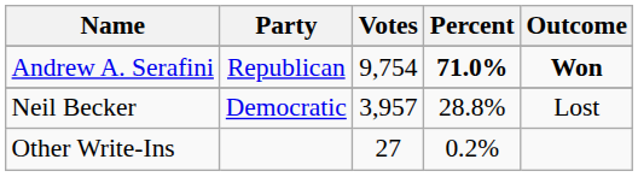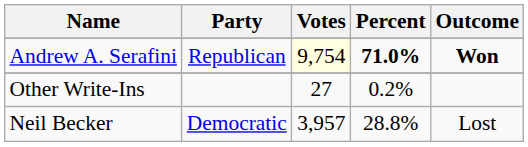Andrew A. Serafini | Votes: no background -> lightyellow background
rows swapped: Neil Becker <-> Other Write-Ins
